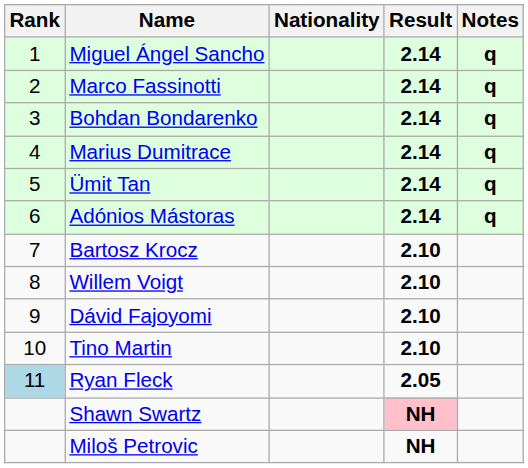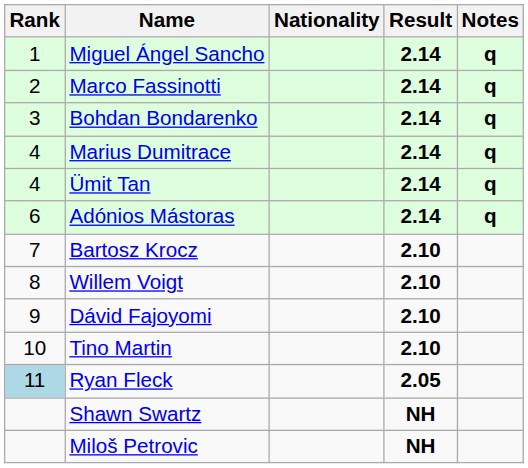Ümit Tan | Rank: 5 -> 4
Shawn Swartz | Result: pink background -> no background
